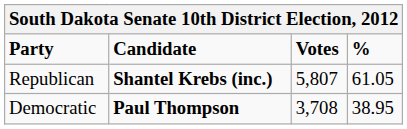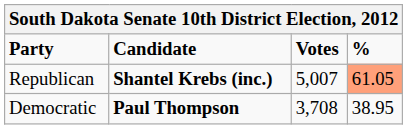Republican | Votes: 5,807 -> 5,007
Republican | %: no background -> lightsalmon background
